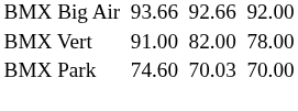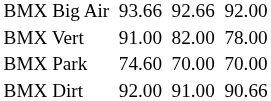BMX Park | column 5: 70.03 -> 70.00
+ row: BMX Dirt | 92.00 | 91.00 | 90.66
